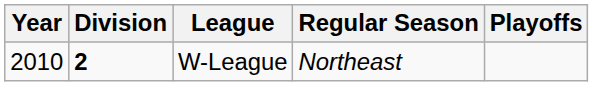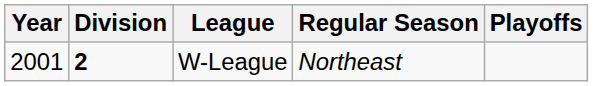W-League | Year: 2010 -> 2001
